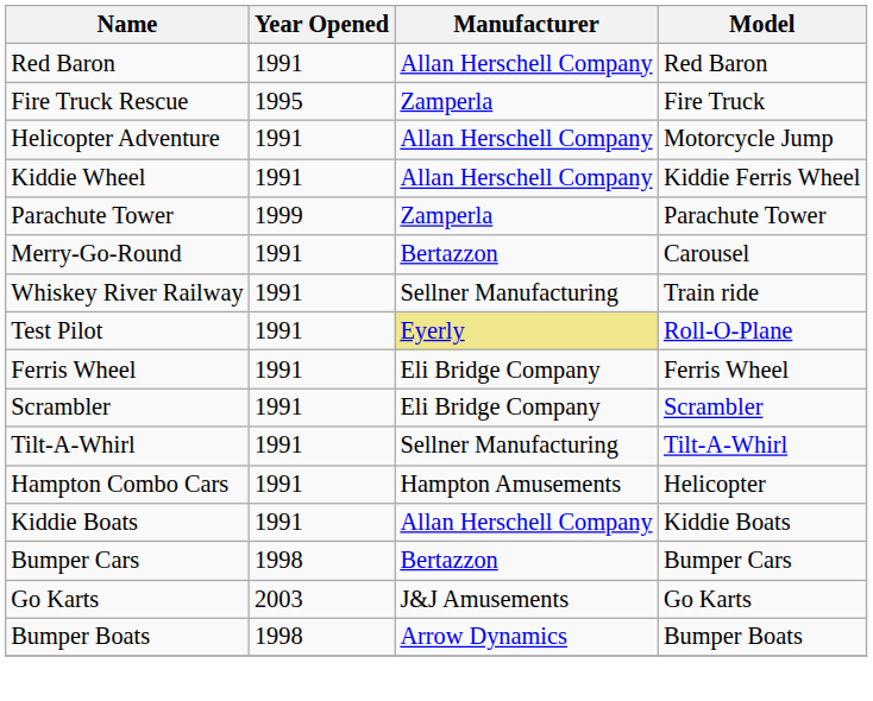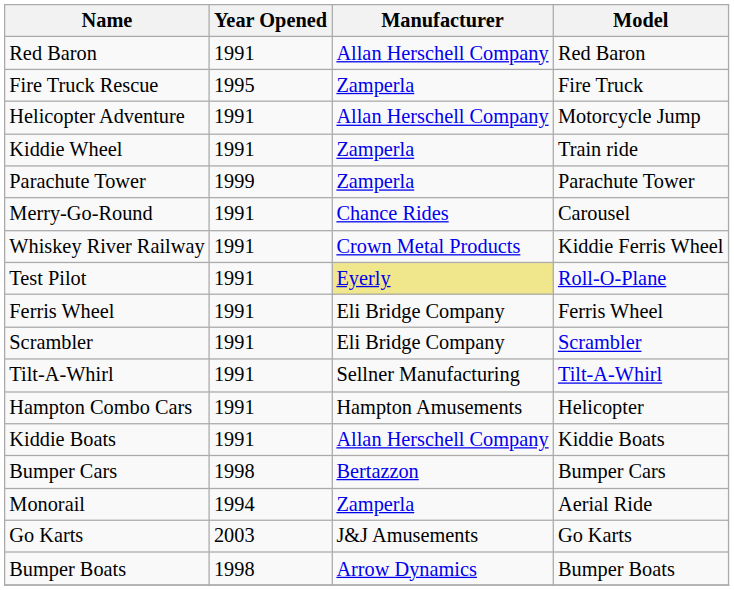Kiddie Wheel | Manufacturer: Allan Herschell Company -> Zamperla
Kiddie Wheel | Model: Kiddie Ferris Wheel -> Train ride
Merry-Go-Round | Manufacturer: Bertazzon -> Chance Rides
Whiskey River Railway | Manufacturer: Sellner Manufacturing -> Crown Metal Products
Whiskey River Railway | Model: Train ride -> Kiddie Ferris Wheel
+ row: Monorail | 1994 | Zamperla | Aerial Ride
